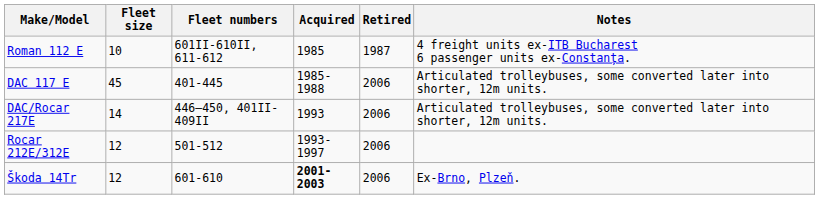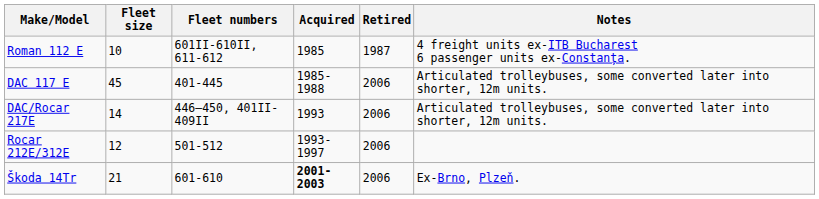Škoda 14Tr | Fleet size: 12 -> 21
